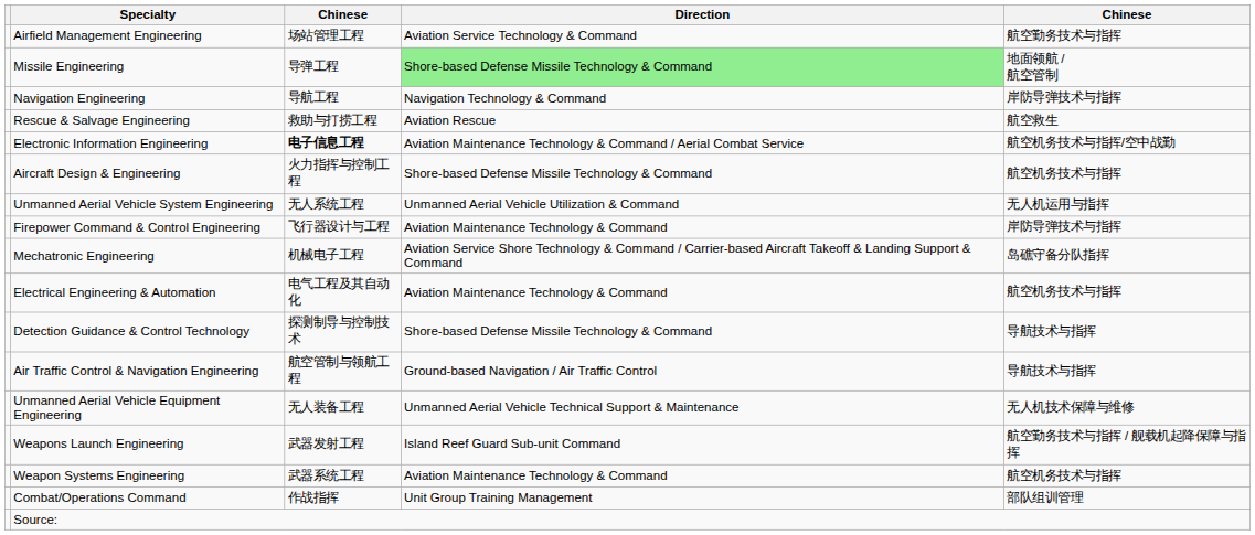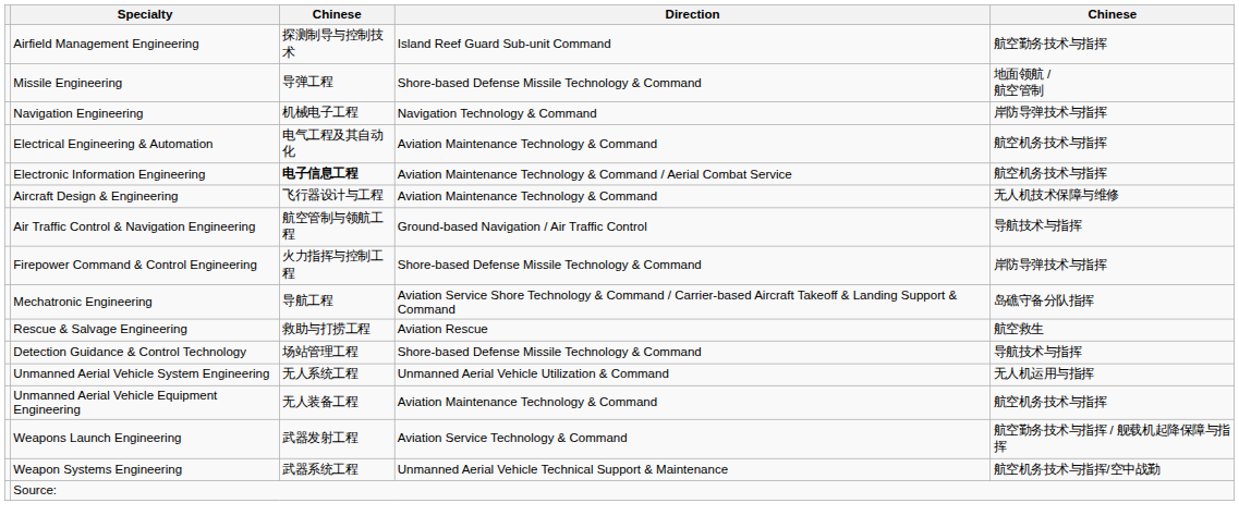Airfield Management Engineering | column 3: 场站管理工程 -> 探测制导与控制技术
Airfield Management Engineering | Direction: Aviation Service Technology & Command -> Island Reef Guard Sub-unit Command
Missile Engineering | Direction: lightgreen background -> no background
Navigation Engineering | column 3: 导航工程 -> 机械电子工程
rows swapped: Electrical Engineering & Automation <-> Rescue & Salvage Engineering
Electronic Information Engineering | column 5: 航空机务技术与指挥/空中战勤 -> 航空机务技术与指挥
Aircraft Design & Engineering | column 3: 火力指挥与控制工程 -> 飞行器设计与工程
Aircraft Design & Engineering | Direction: Shore-based Defense Missile Technology & Command -> Aviation Maintenance Technology & Command
Aircraft Design & Engineering | column 5: 航空机务技术与指挥 -> 无人机技术保障与维修
rows swapped: Air Traffic Control & Navigation Engineering <-> Unmanned Aerial Vehicle System Engineering
Firepower Command & Control Engineering | column 3: 飞行器设计与工程 -> 火力指挥与控制工程
Firepower Command & Control Engineering | Direction: Aviation Maintenance Technology & Command -> Shore-based Defense Missile Technology & Command
Mechatronic Engineering | column 3: 机械电子工程 -> 导航工程
Detection Guidance & Control Technology | column 3: 探测制导与控制技术 -> 场站管理工程
Unmanned Aerial Vehicle Equipment Engineering | Direction: Unmanned Aerial Vehicle Technical Support & Maintenance -> Aviation Maintenance Technology & Command
Unmanned Aerial Vehicle Equipment Engineering | column 5: 无人机技术保障与维修 -> 航空机务技术与指挥
Weapons Launch Engineering | Direction: Island Reef Guard Sub-unit Command -> Aviation Service Technology & Command
Weapon Systems Engineering | Direction: Aviation Maintenance Technology & Command -> Unmanned Aerial Vehicle Technical Support & Maintenance
Weapon Systems Engineering | column 5: 航空机务技术与指挥 -> 航空机务技术与指挥/空中战勤
- row: Combat/Operations Command | 作战指挥 | Unit Group Training Management | 部队组训管理
